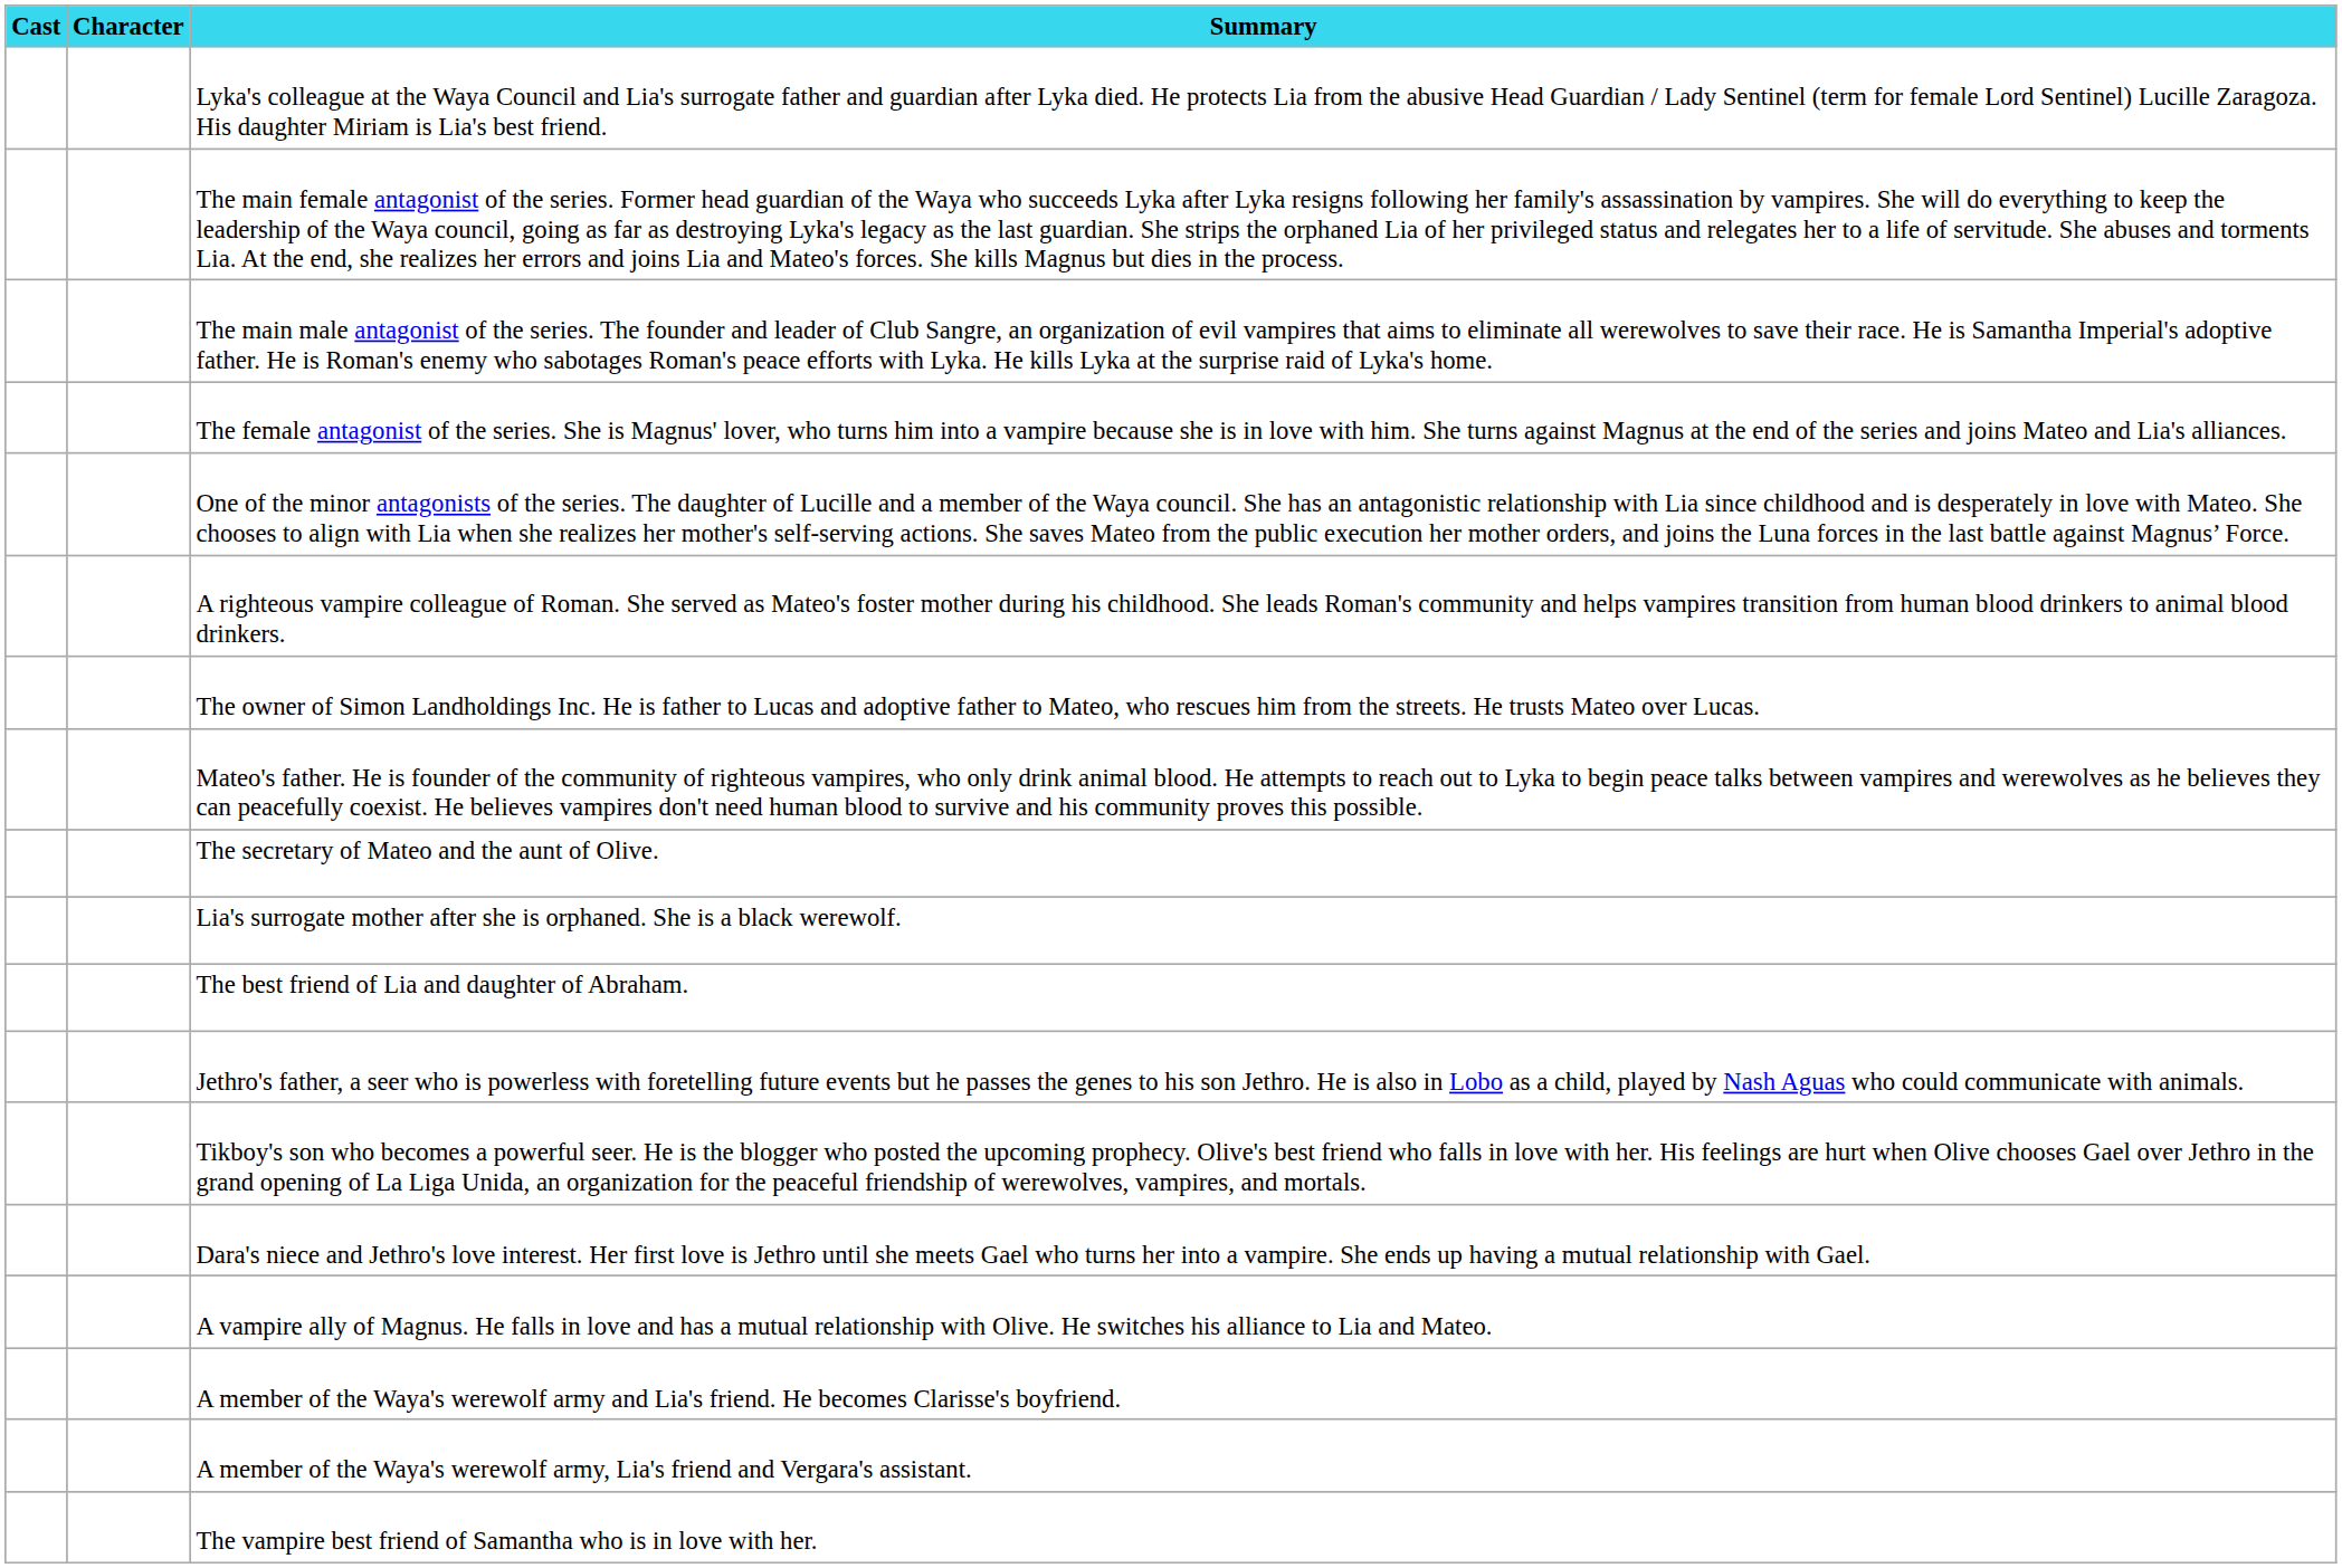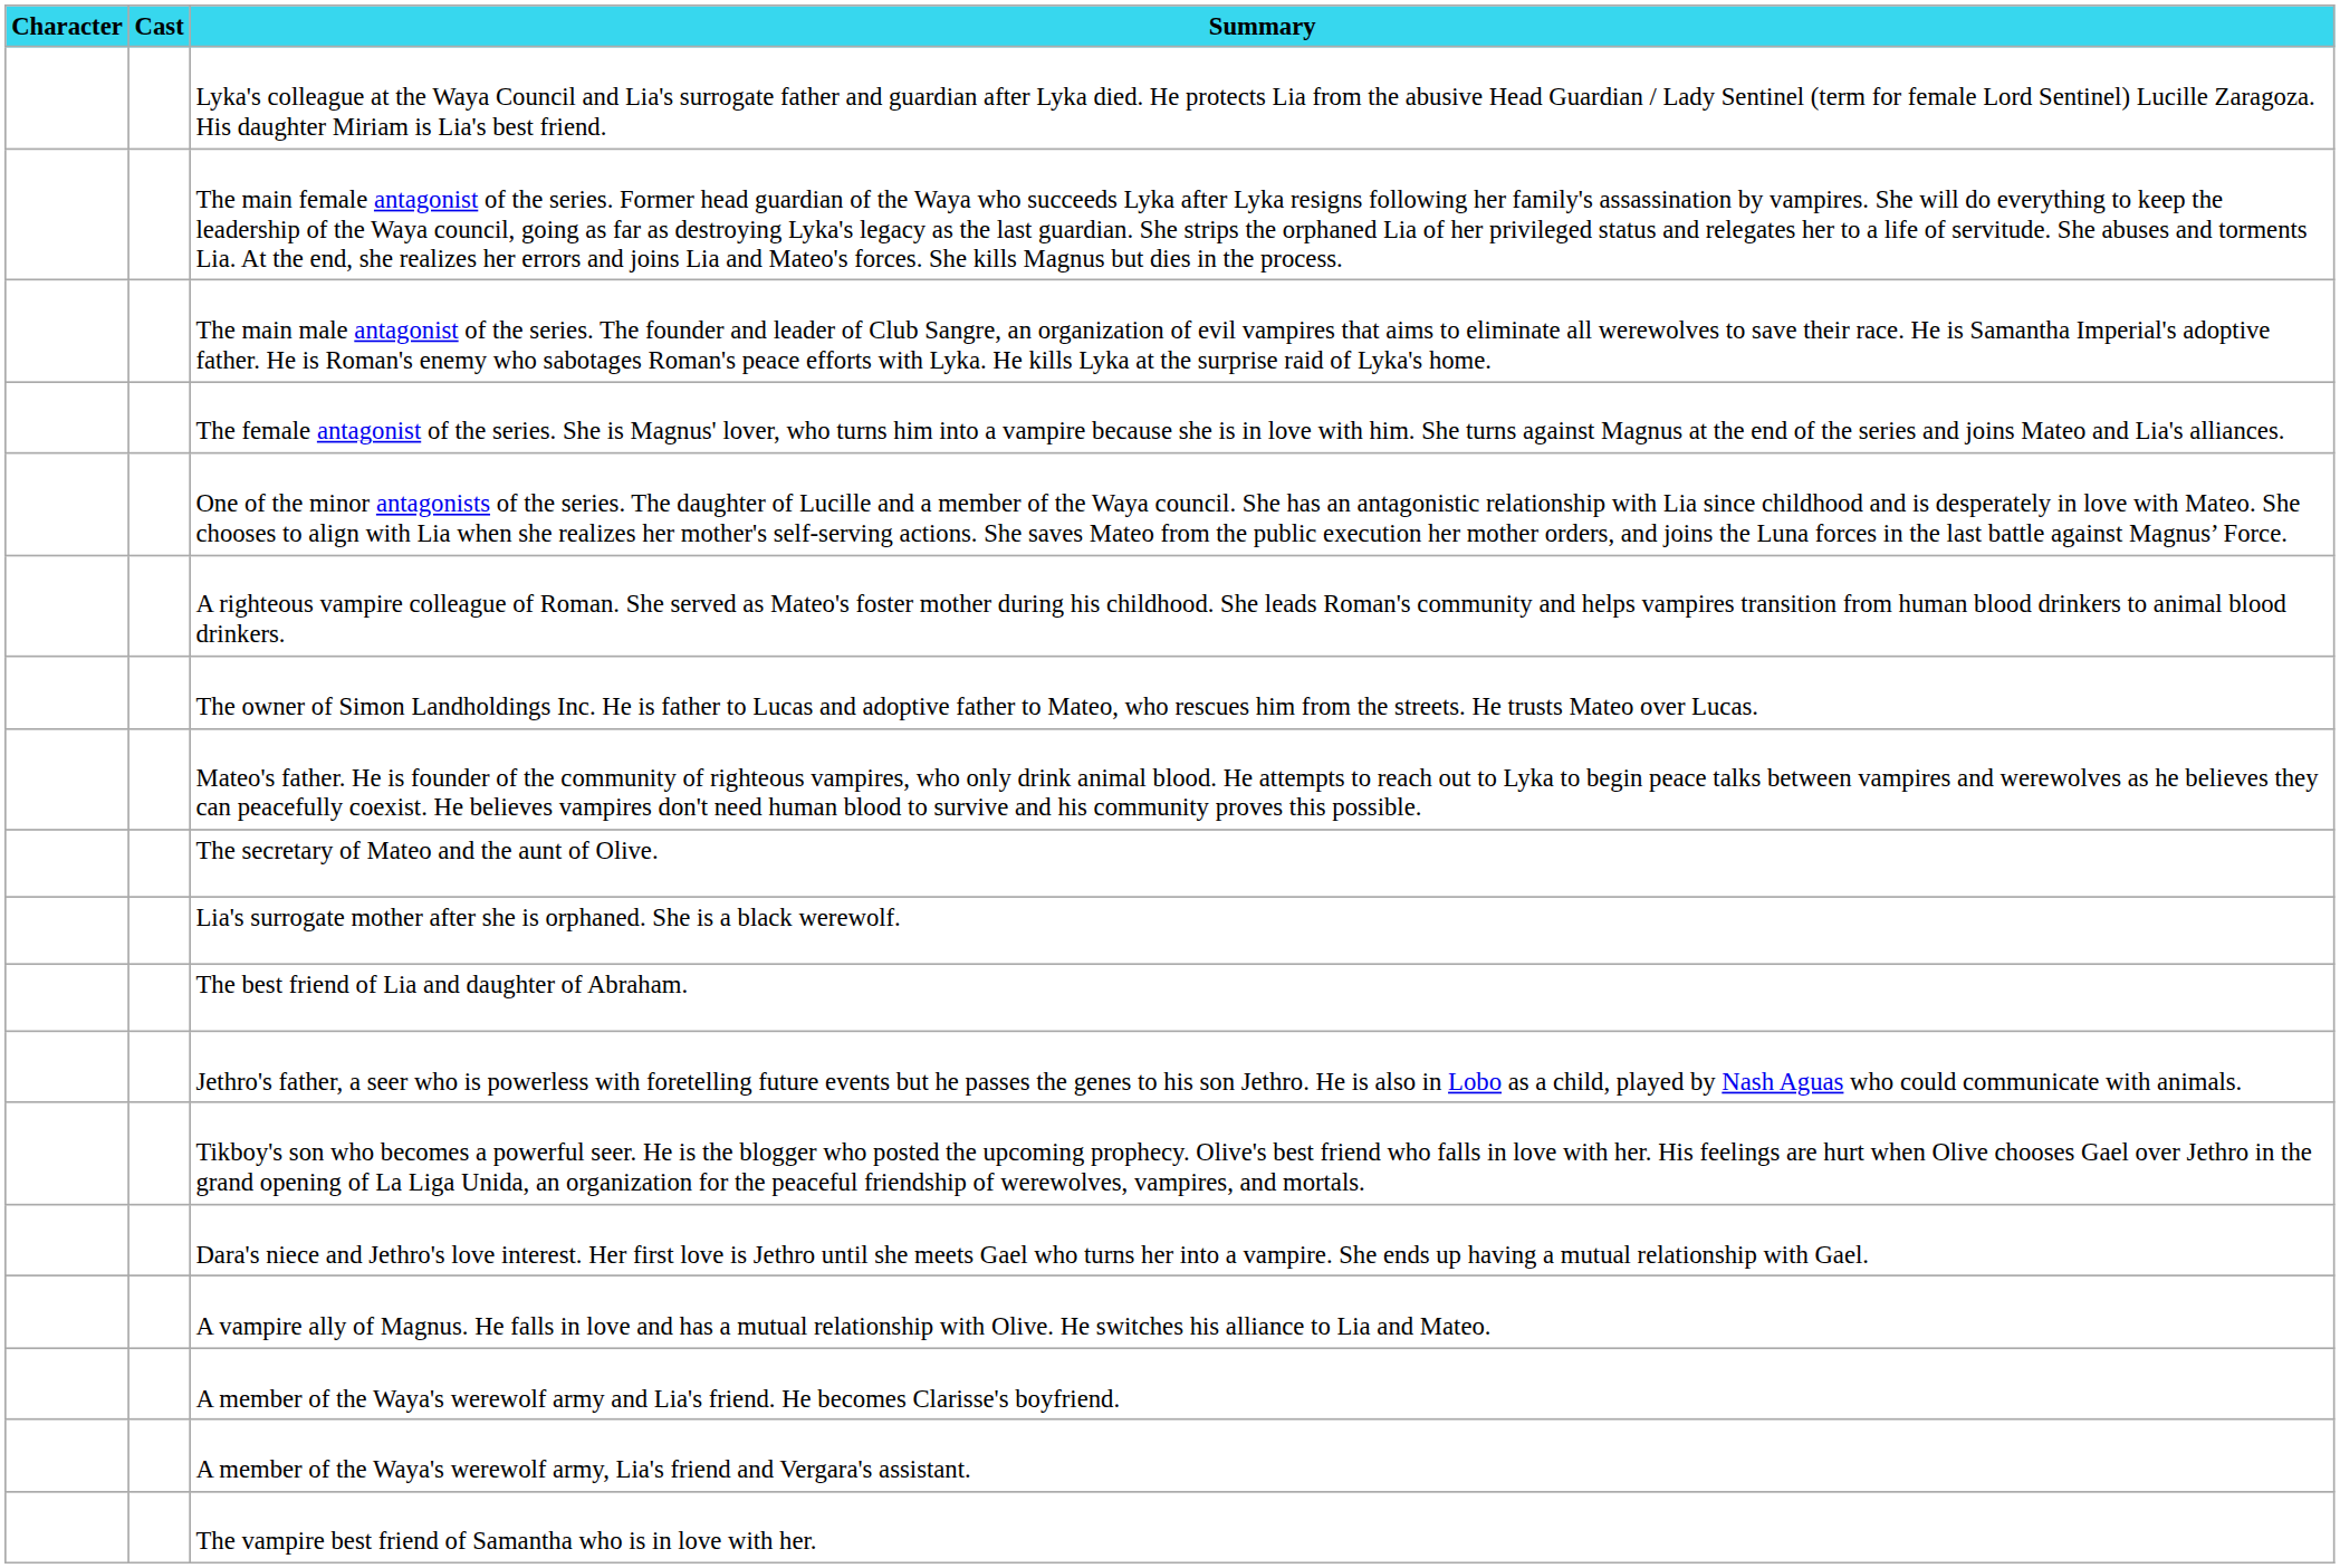columns swapped: Cast <-> Character
